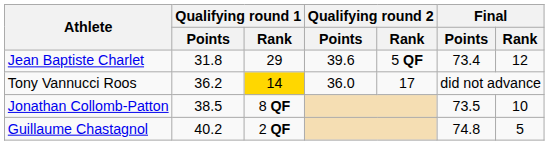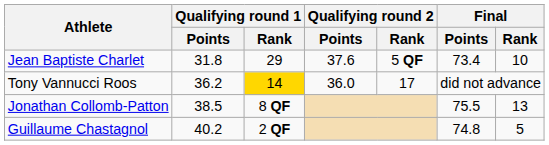Jean Baptiste Charlet | Qualifying round 2 / Points: 39.6 -> 37.6
Jean Baptiste Charlet | Final / Rank: 12 -> 10
Jonathan Collomb-Patton | Final / Points: 73.5 -> 75.5
Jonathan Collomb-Patton | Final / Rank: 10 -> 13
